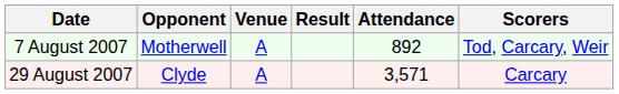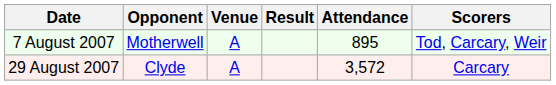7 August 2007 | Attendance: 892 -> 895
29 August 2007 | Attendance: 3,571 -> 3,572
